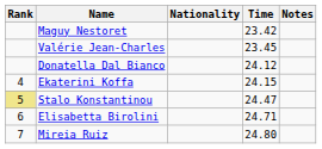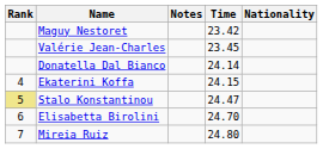columns swapped: Nationality <-> Notes
Donatella Dal Bianco | Time: 24.12 -> 24.14
Elisabetta Birolini | Time: 24.71 -> 24.70
